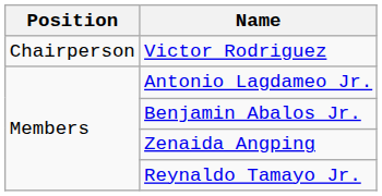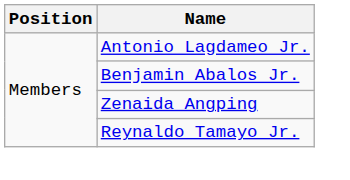- row: Chairperson | Victor Rodriguez
